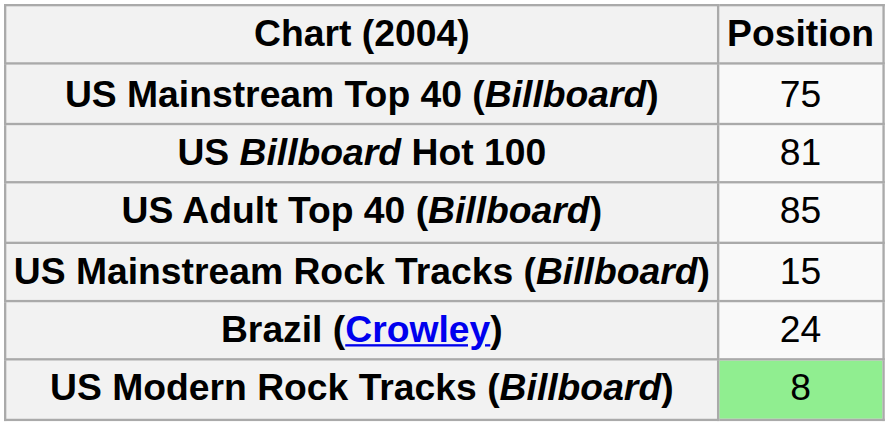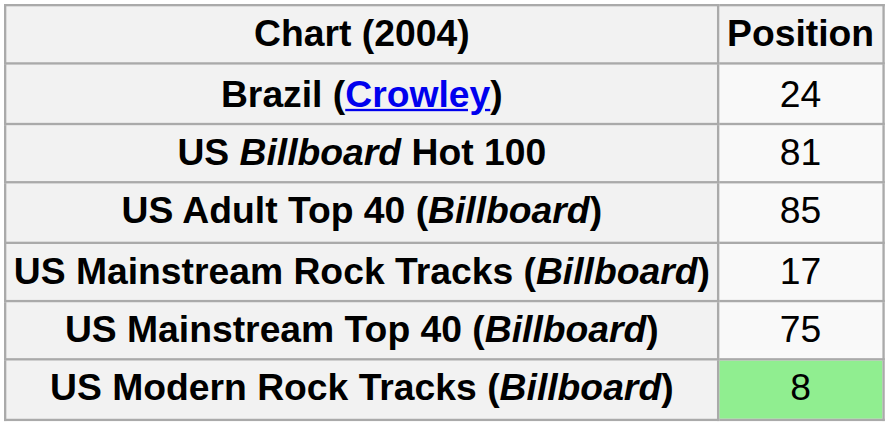rows swapped: Brazil (Crowley) <-> US Mainstream Top 40 (Billboard)
US Mainstream Rock Tracks (Billboard) | Position: 15 -> 17
